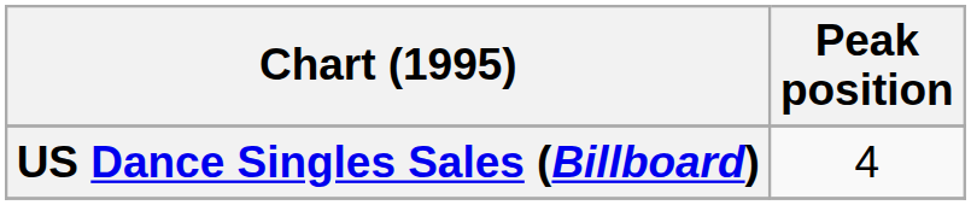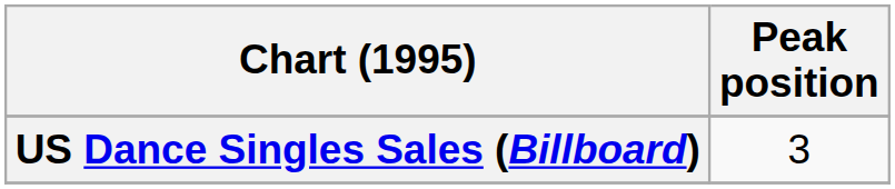US Dance Singles Sales (Billboard) | Peak position: 4 -> 3
